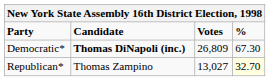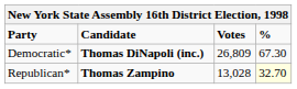Republican* | Candidate: normal -> bold
Republican* | Votes: 13,027 -> 13,028
